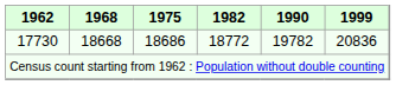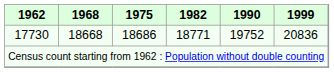17730 | 1982: 18772 -> 18771
17730 | 1990: 19782 -> 19752
